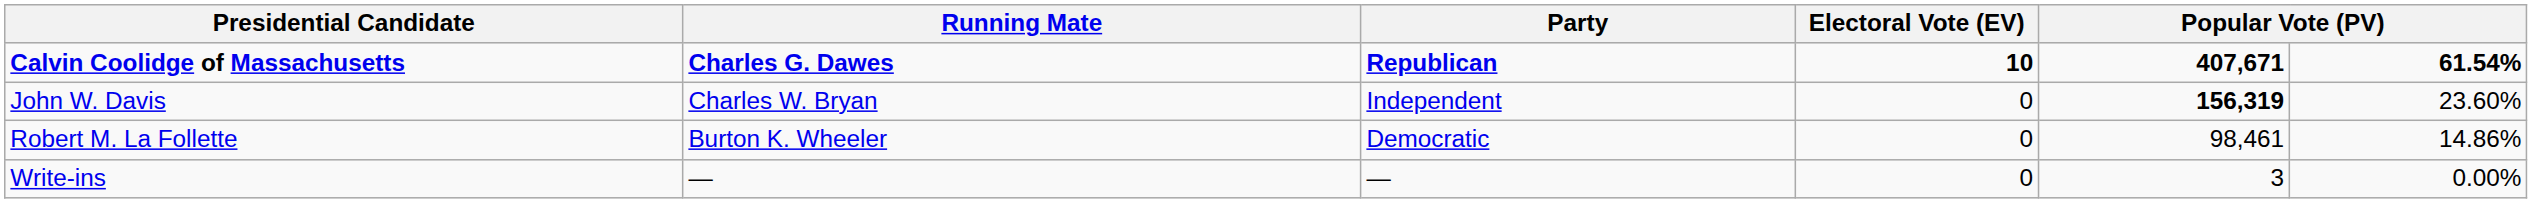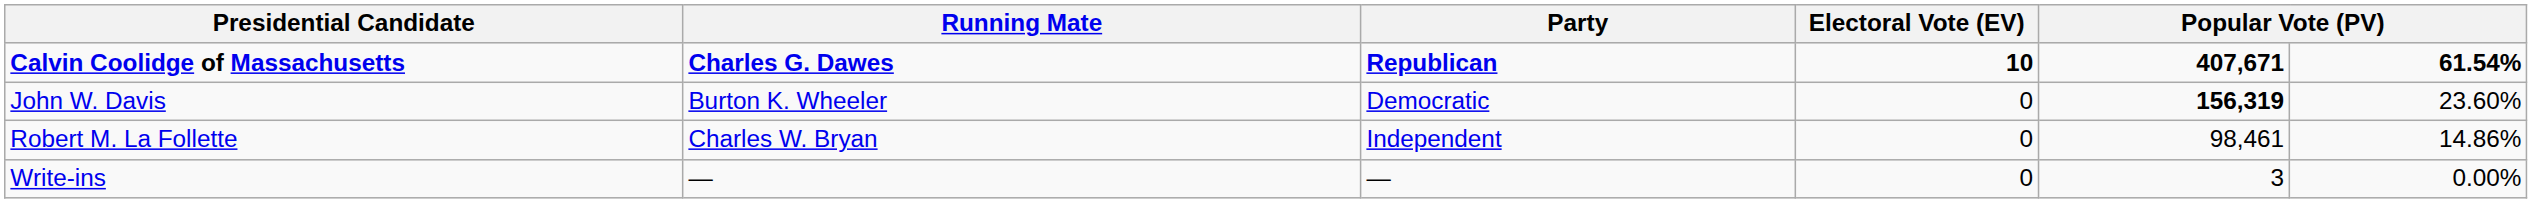John W. Davis | Running Mate: Charles W. Bryan -> Burton K. Wheeler
John W. Davis | Party: Independent -> Democratic
Robert M. La Follette | Running Mate: Burton K. Wheeler -> Charles W. Bryan
Robert M. La Follette | Party: Democratic -> Independent
